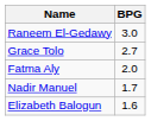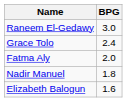Grace Tolo | BPG: 2.7 -> 2.4
Nadir Manuel | BPG: 1.7 -> 1.8
